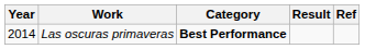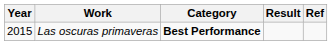Las oscuras primaveras | Year: 2014 -> 2015
